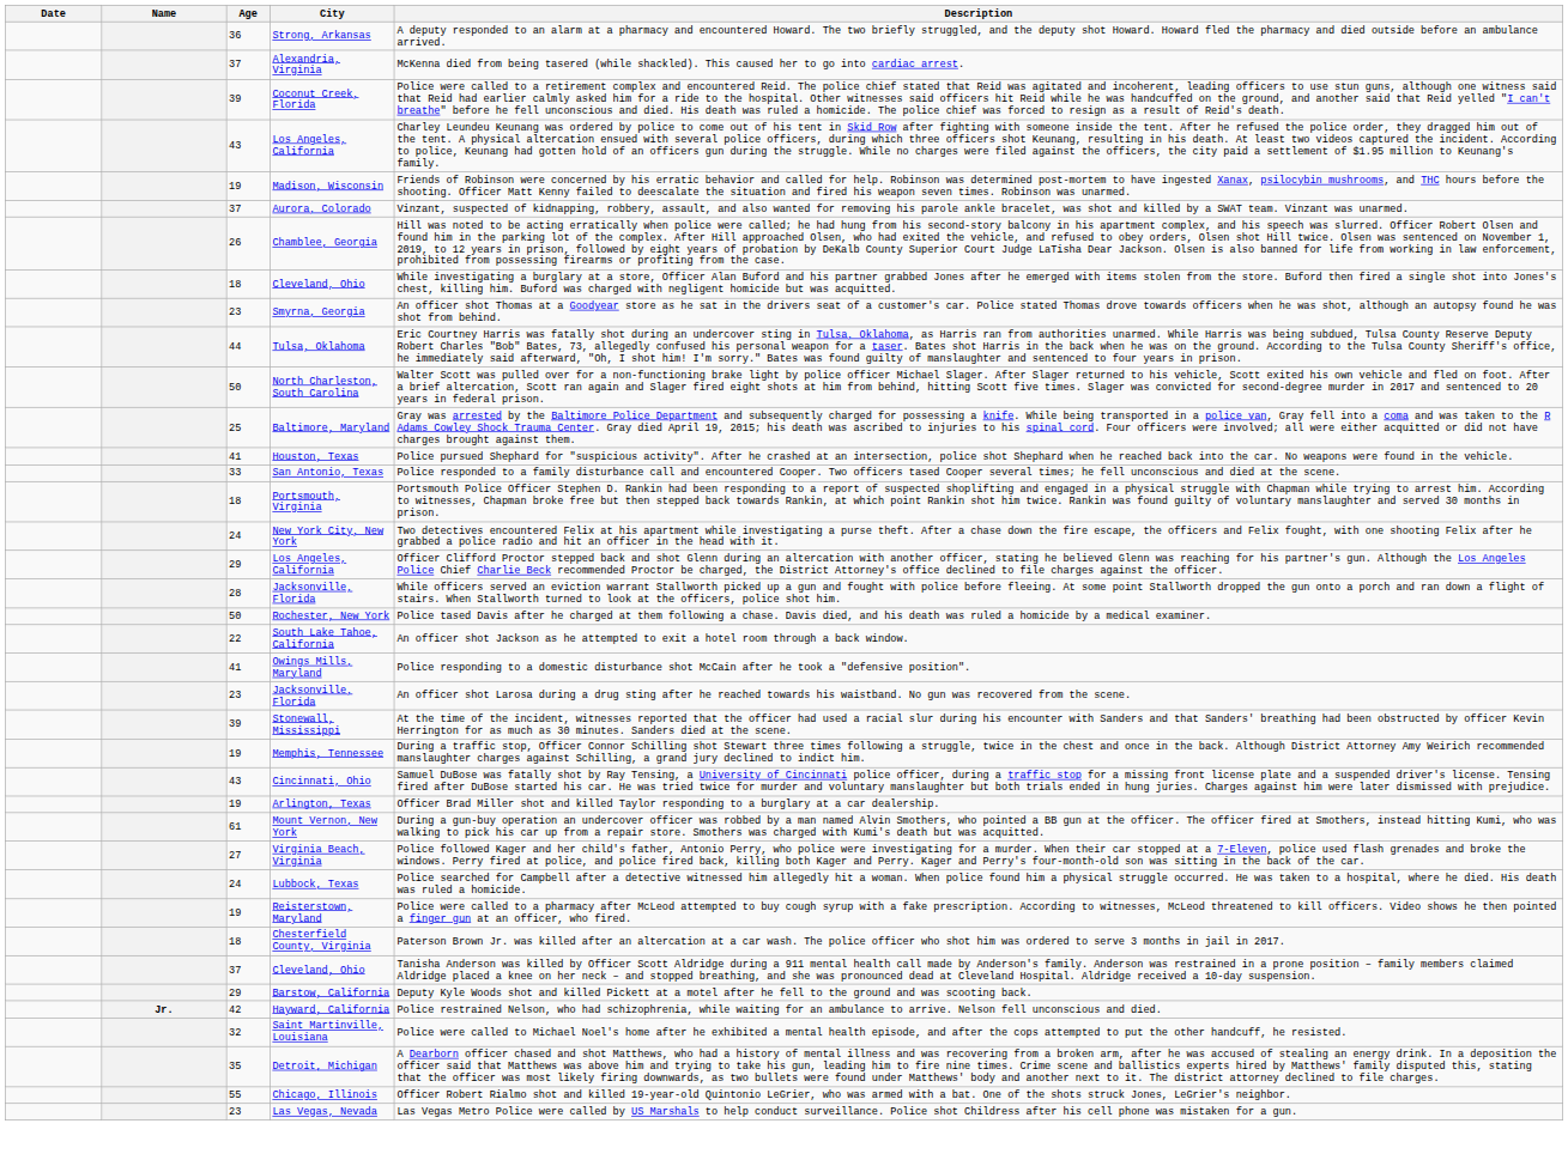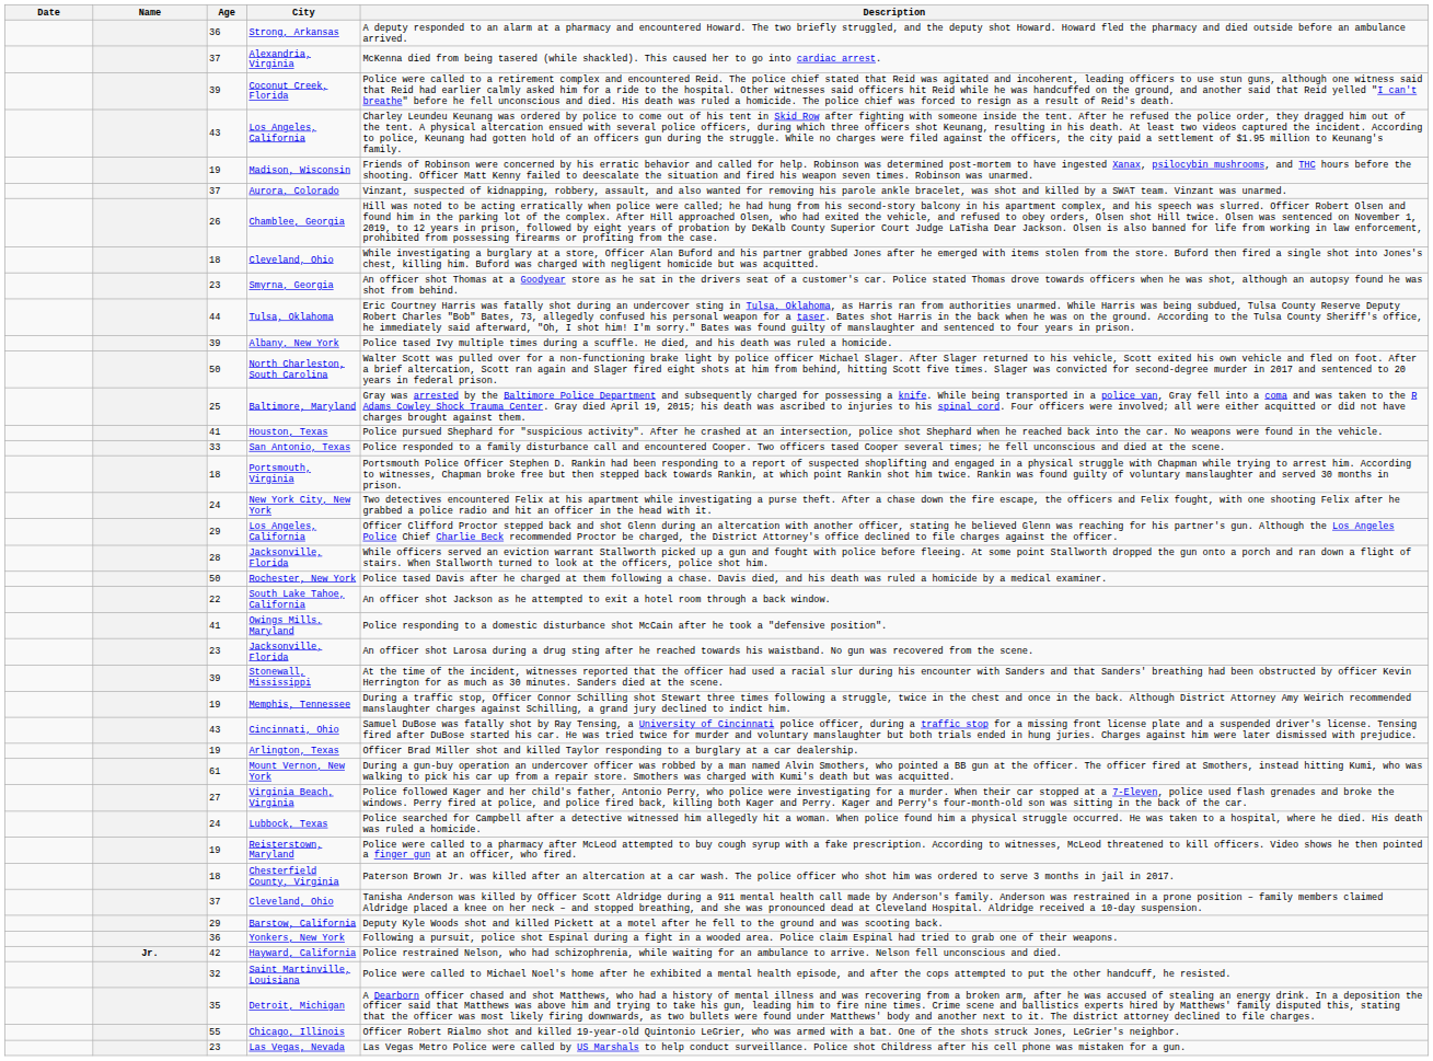+ row: 39 | Albany, New York | Police tased Ivy multiple times during a scuffle. He died, and his death was ruled a homicide.
+ row: 36 | Yonkers, New York | Following a pursuit, police shot Espinal during a fight in a wooded area. Police claim Espinal had tried to grab one of their weapons.
